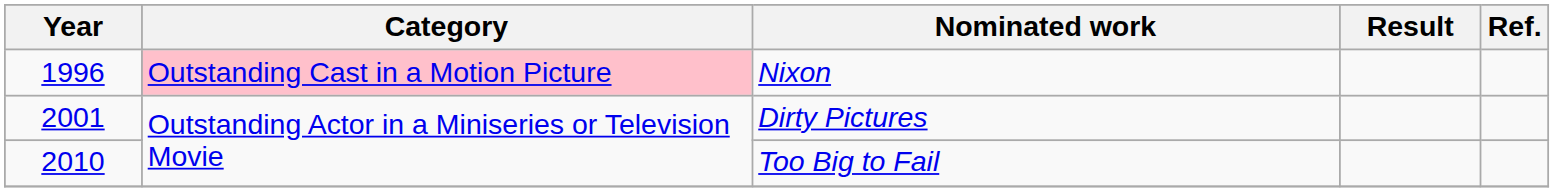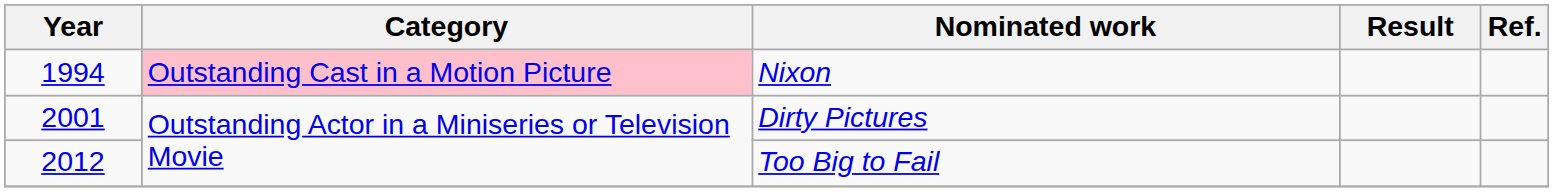Nixon | Year: 1996 -> 1994
Too Big to Fail | Year: 2010 -> 2012
